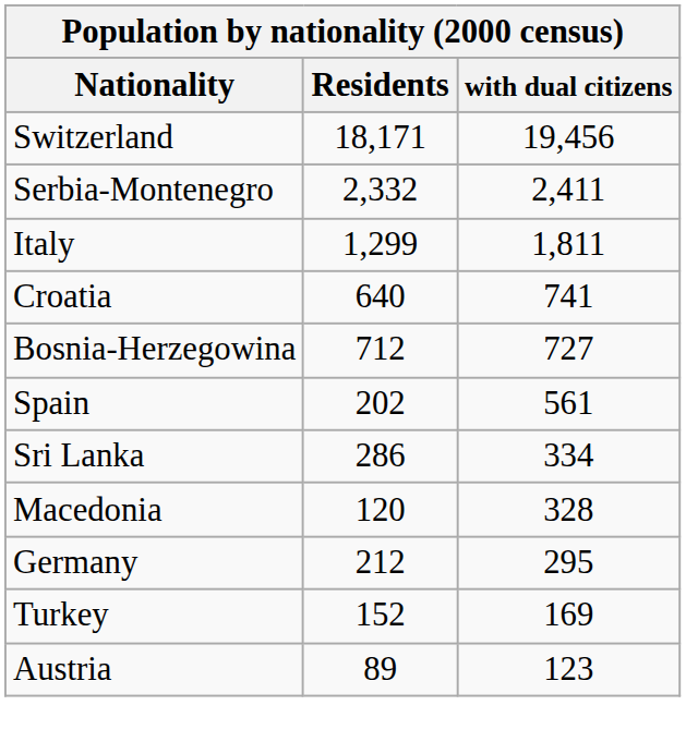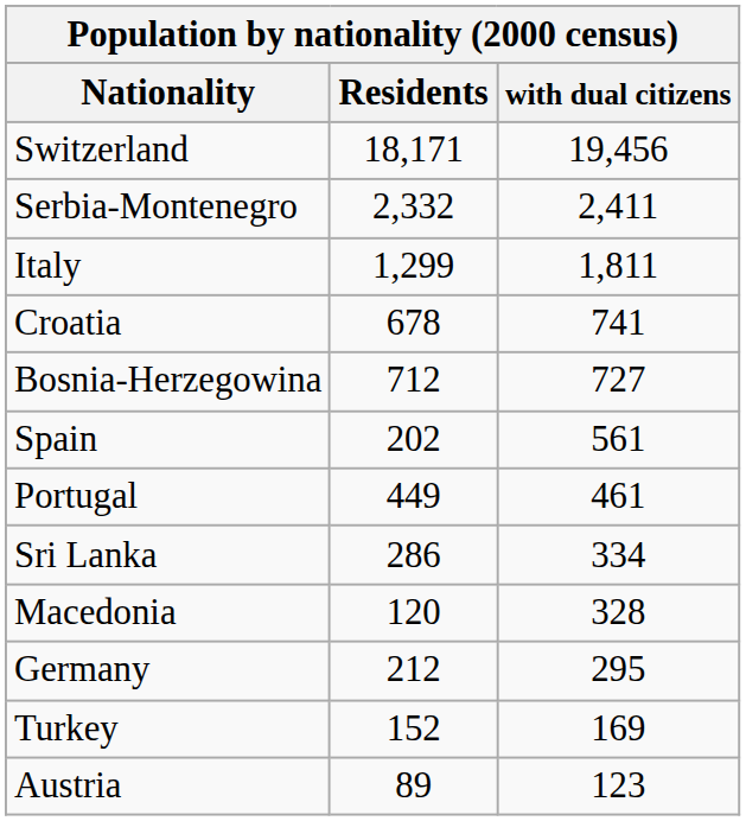Croatia | Residents: 640 -> 678
+ row: Portugal | 449 | 461
